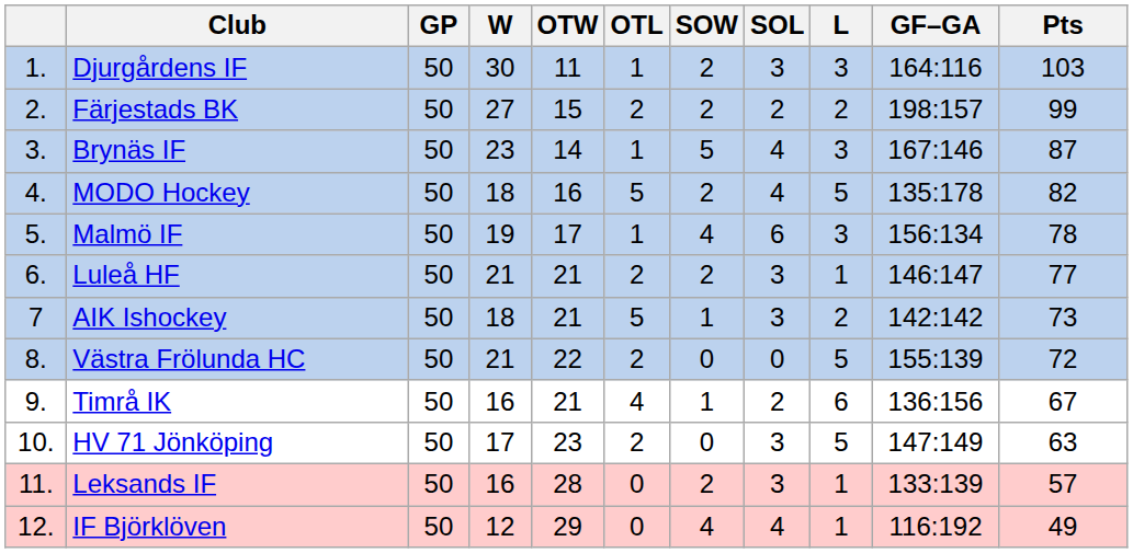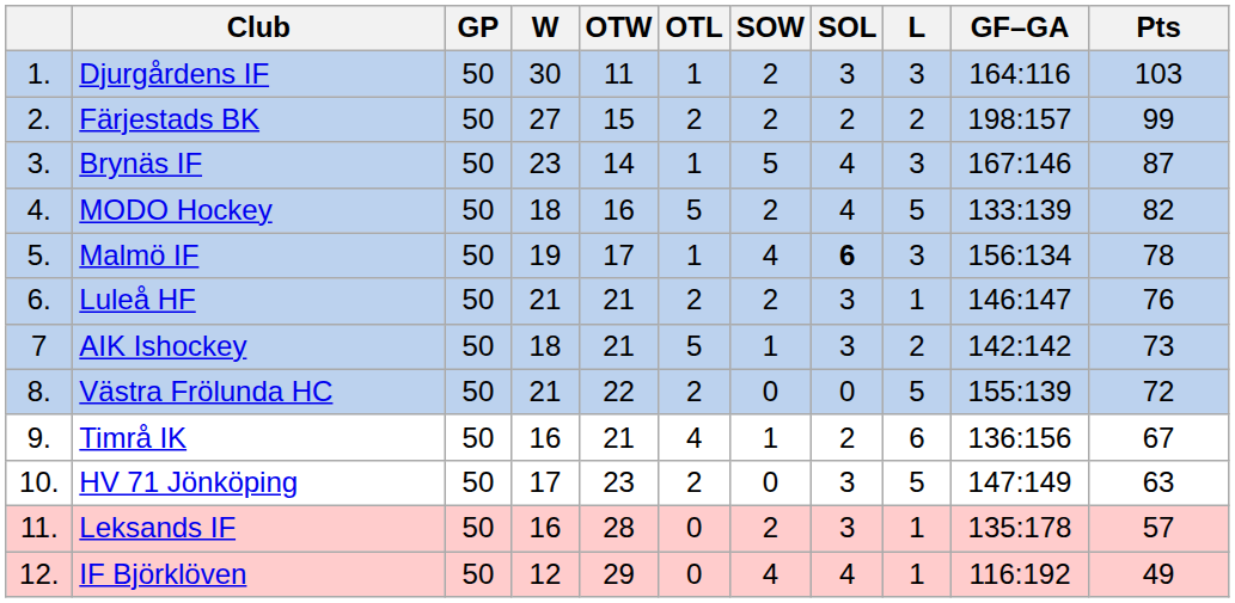MODO Hockey | GF–GA: 135:178 -> 133:139
Malmö IF | SOL: normal -> bold
Luleå HF | Pts: 77 -> 76
Leksands IF | GF–GA: 133:139 -> 135:178
